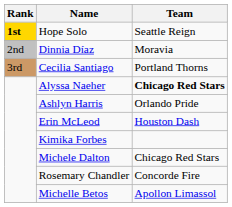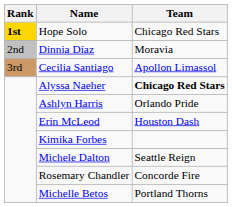Hope Solo | Team: Seattle Reign -> Chicago Red Stars
Cecilia Santiago | Team: Portland Thorns -> Apollon Limassol
Michele Dalton | Team: Chicago Red Stars -> Seattle Reign
Michelle Betos | Team: Apollon Limassol -> Portland Thorns
